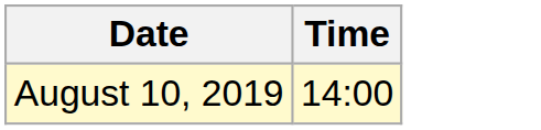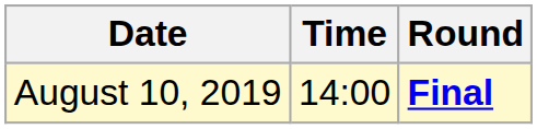+ column: Round | Final
